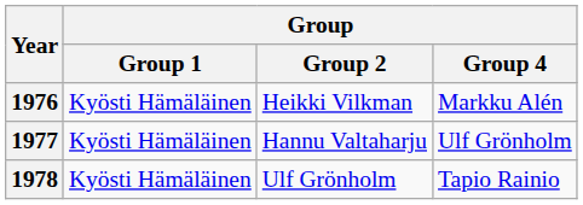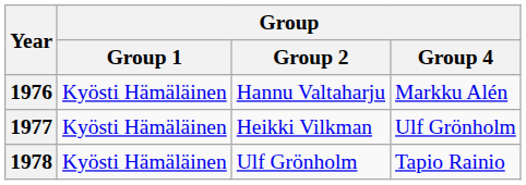1976 | Group / Group 2: Heikki Vilkman -> Hannu Valtaharju
1977 | Group / Group 2: Hannu Valtaharju -> Heikki Vilkman
